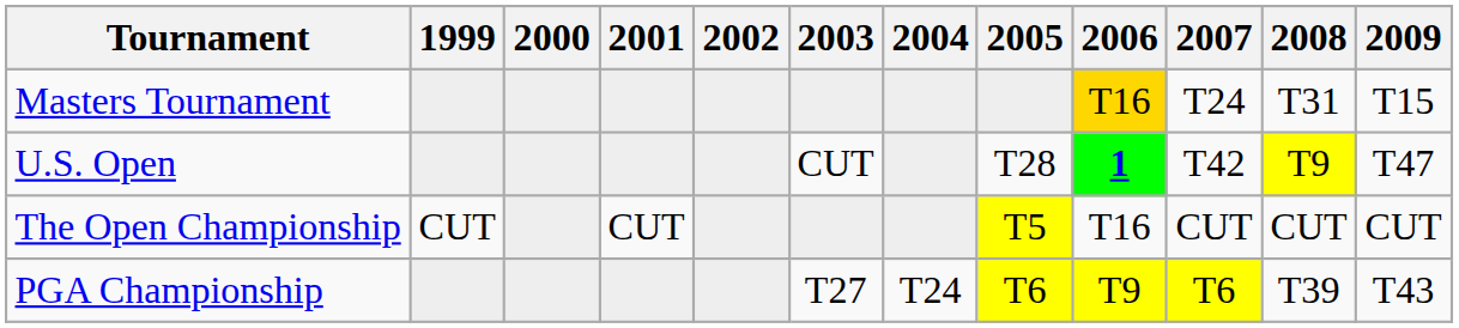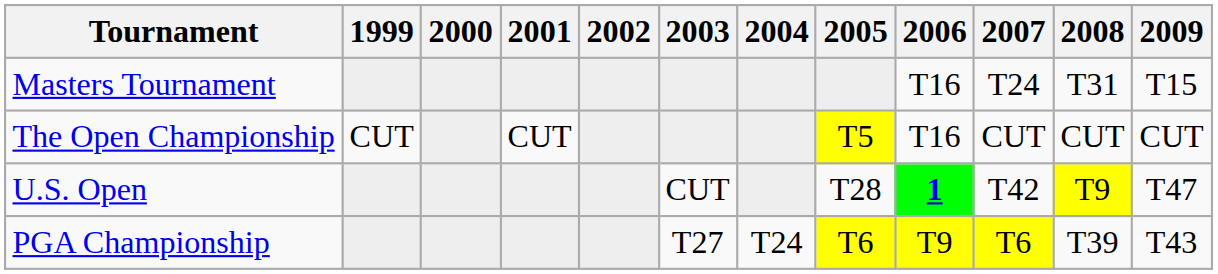Masters Tournament | 2006: gold background -> no background
rows swapped: U.S. Open <-> The Open Championship
